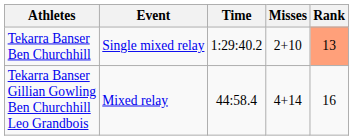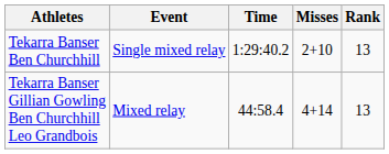Tekarra Banser Ben Churchhill | Rank: lightsalmon background -> no background
Tekarra Banser Gillian Gowling Ben Churchhill Leo Grandbois | Rank: 16 -> 13
